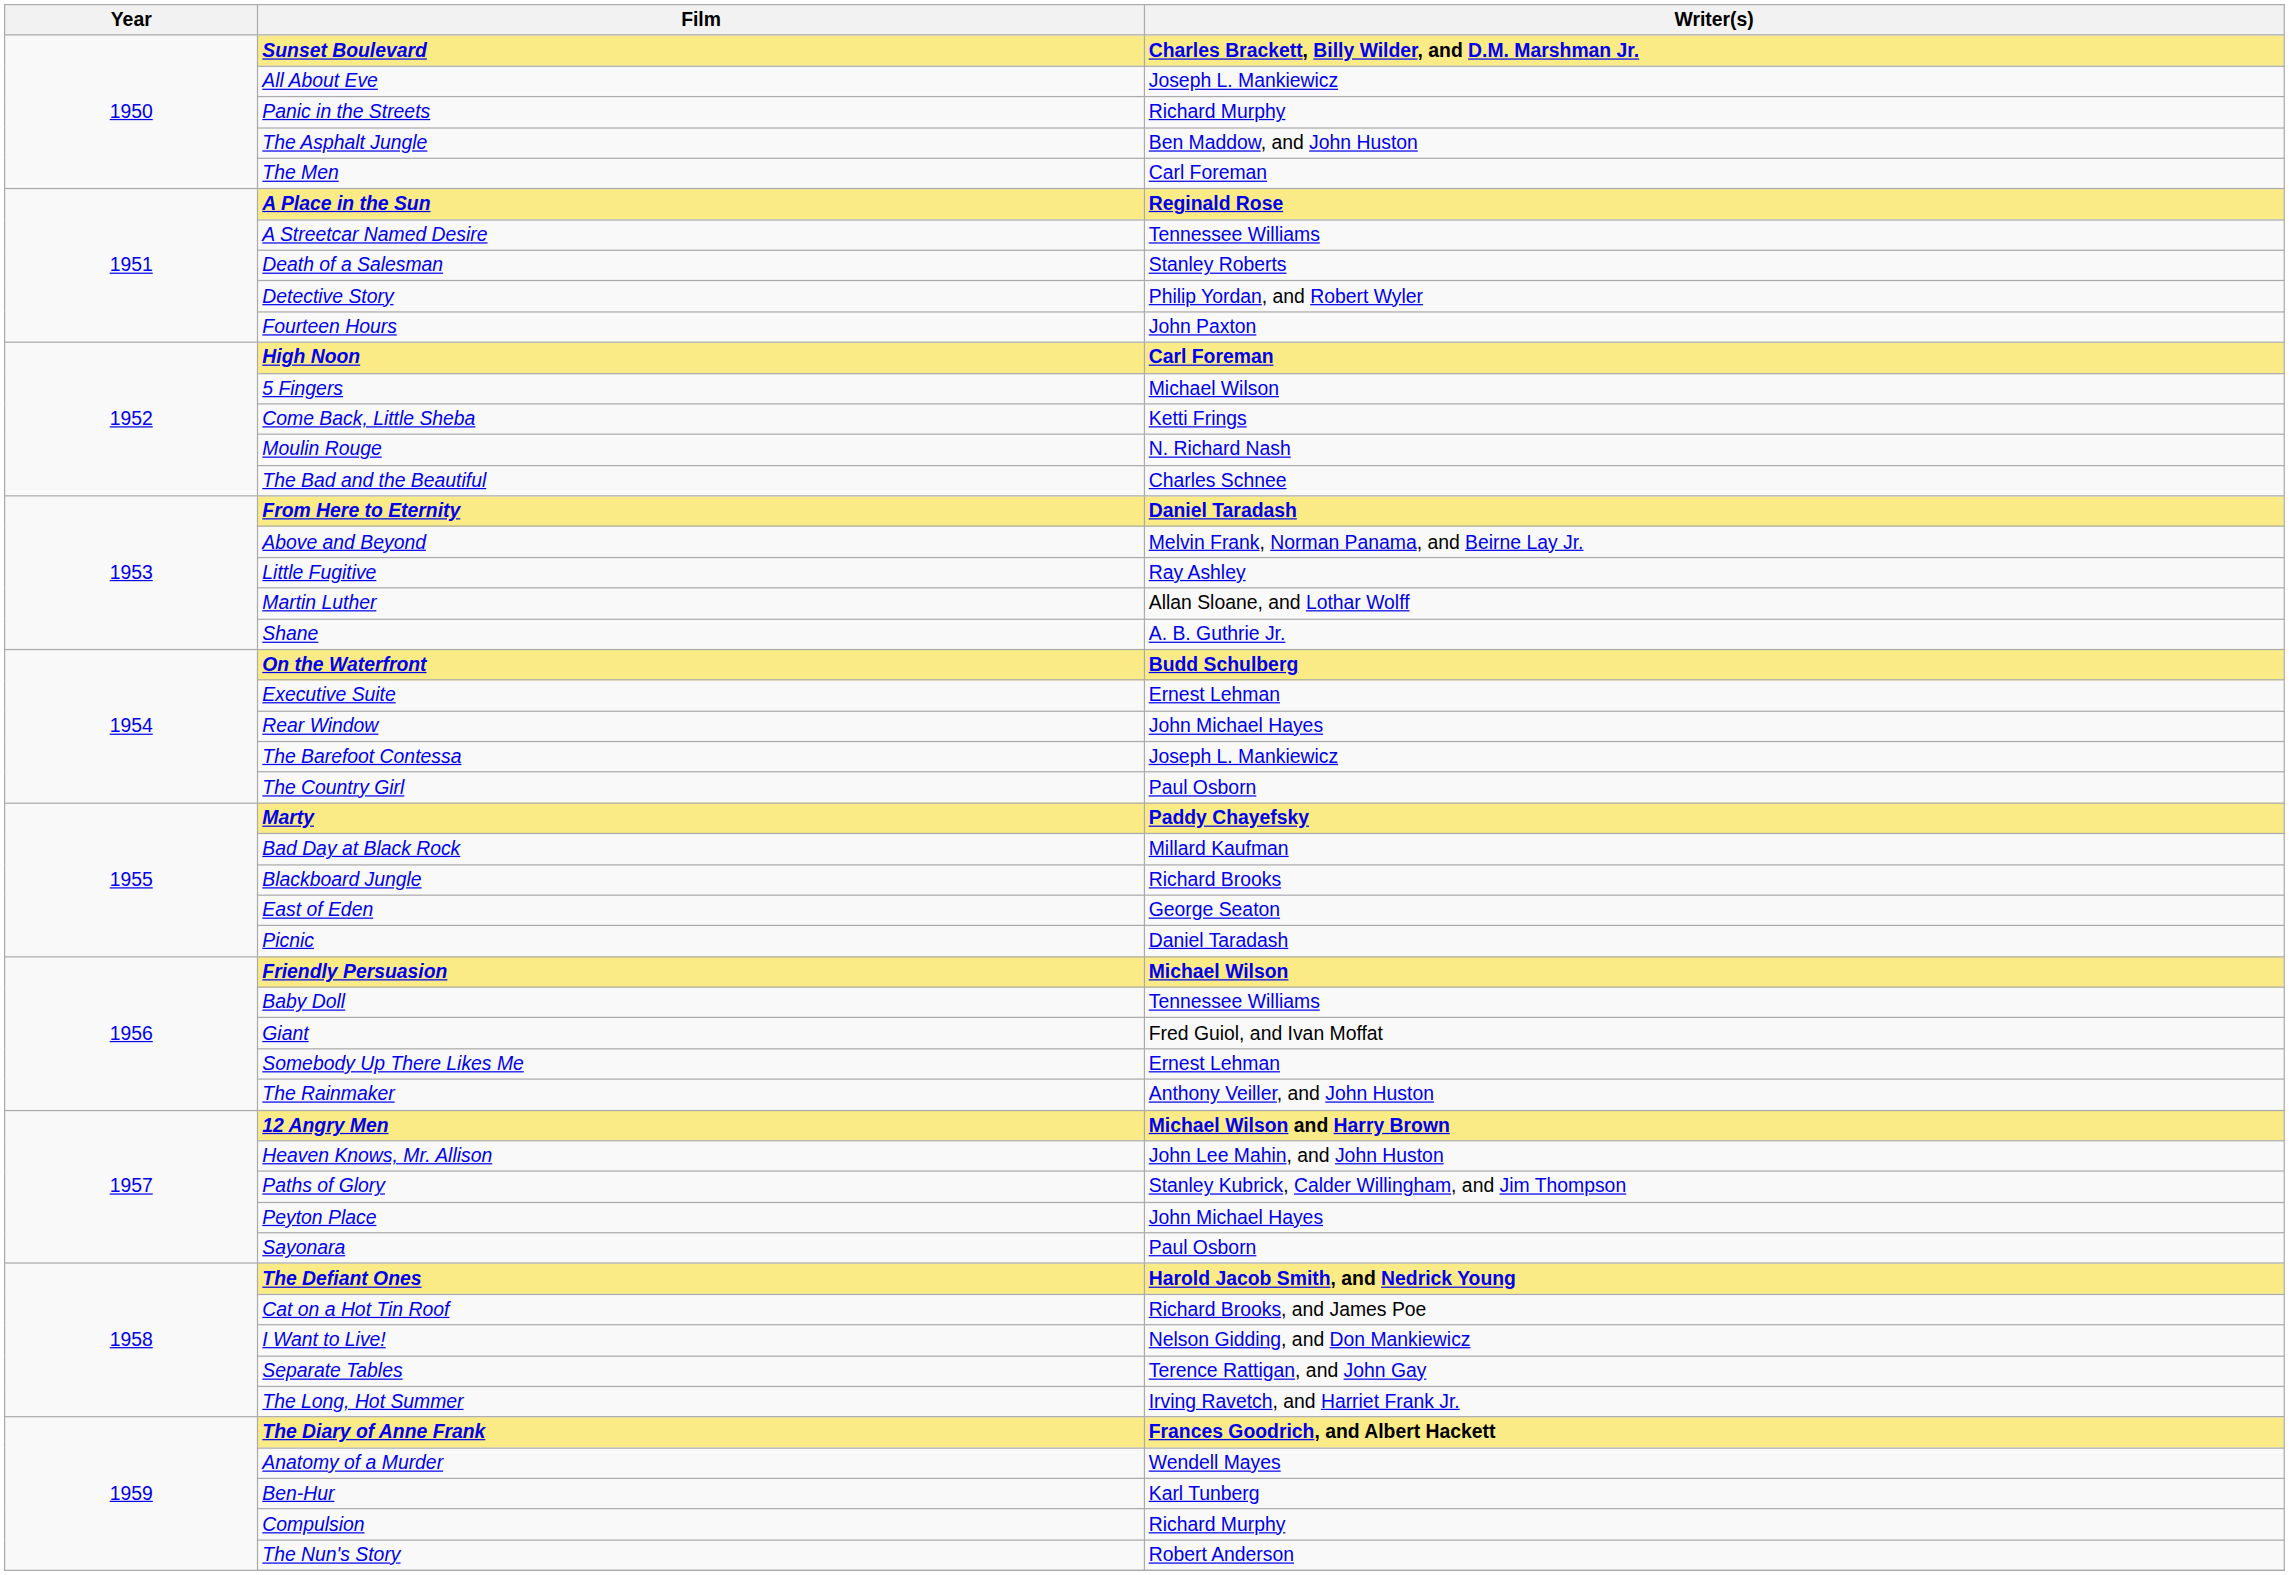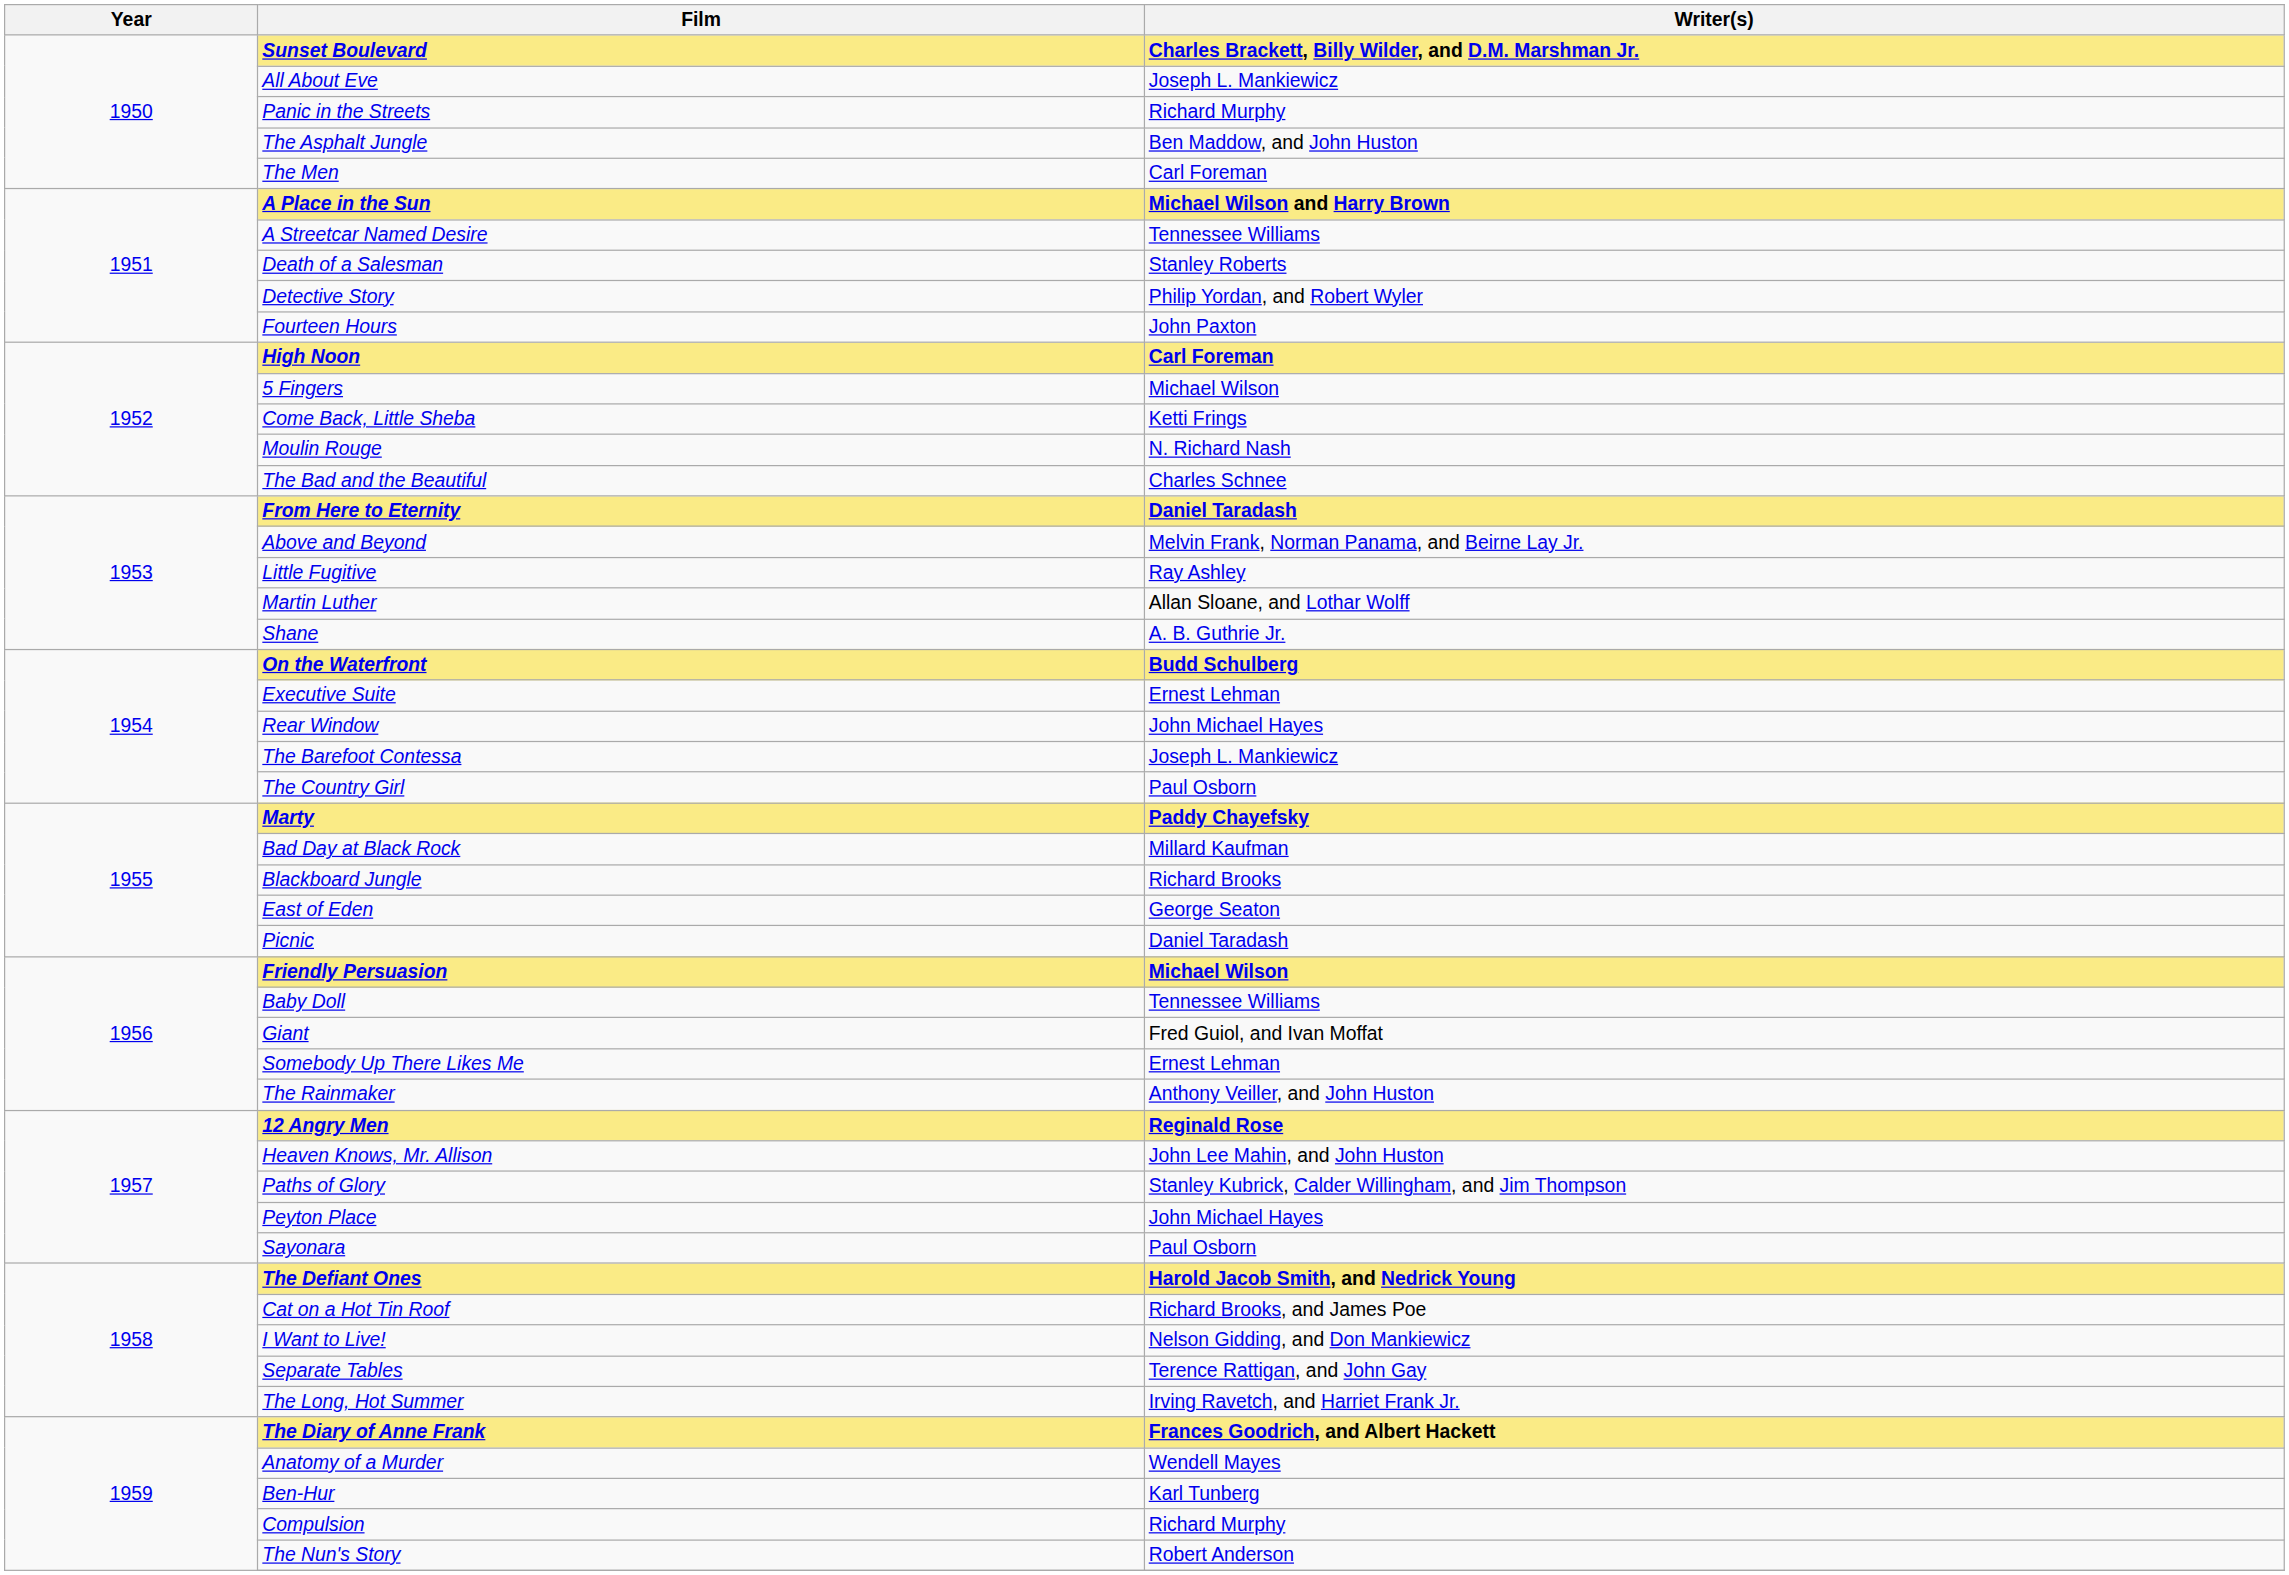A Place in the Sun | Writer(s): Reginald Rose -> Michael Wilson and Harry Brown
12 Angry Men | Writer(s): Michael Wilson and Harry Brown -> Reginald Rose
